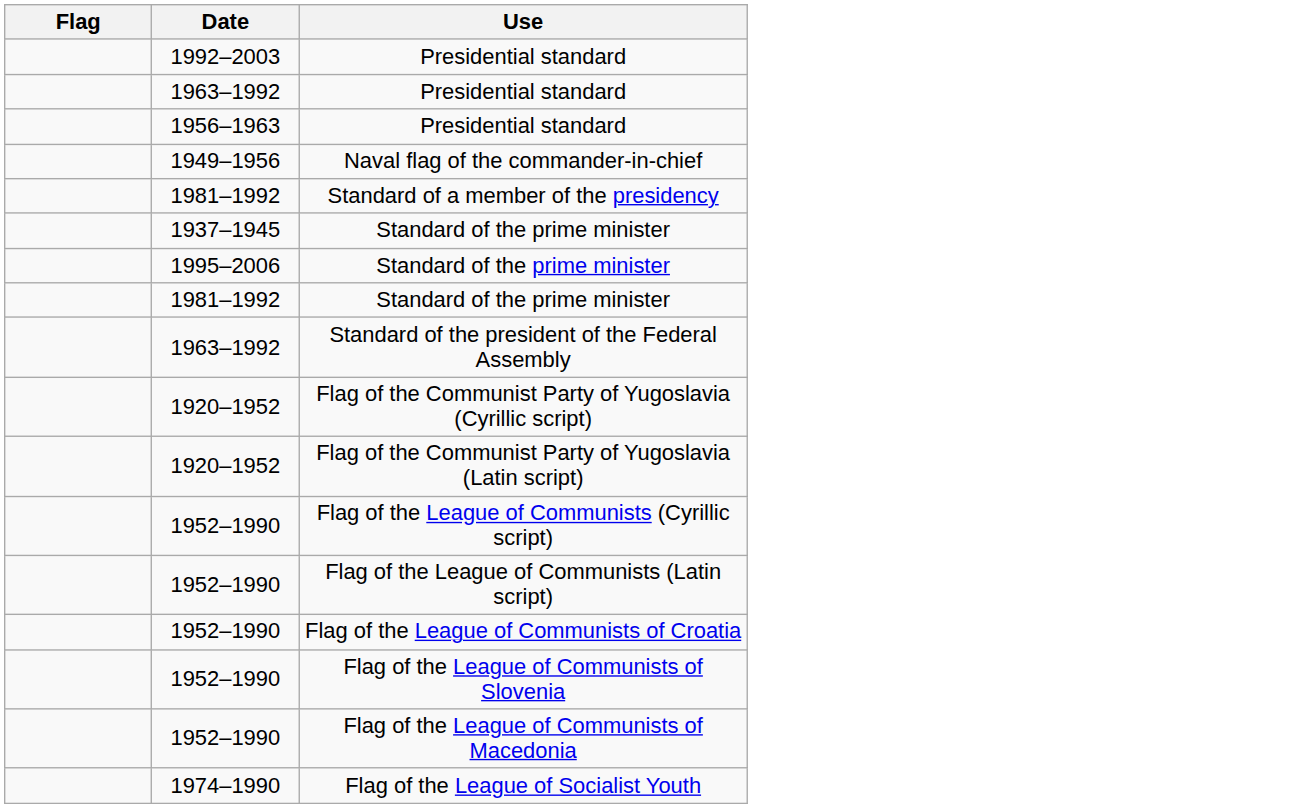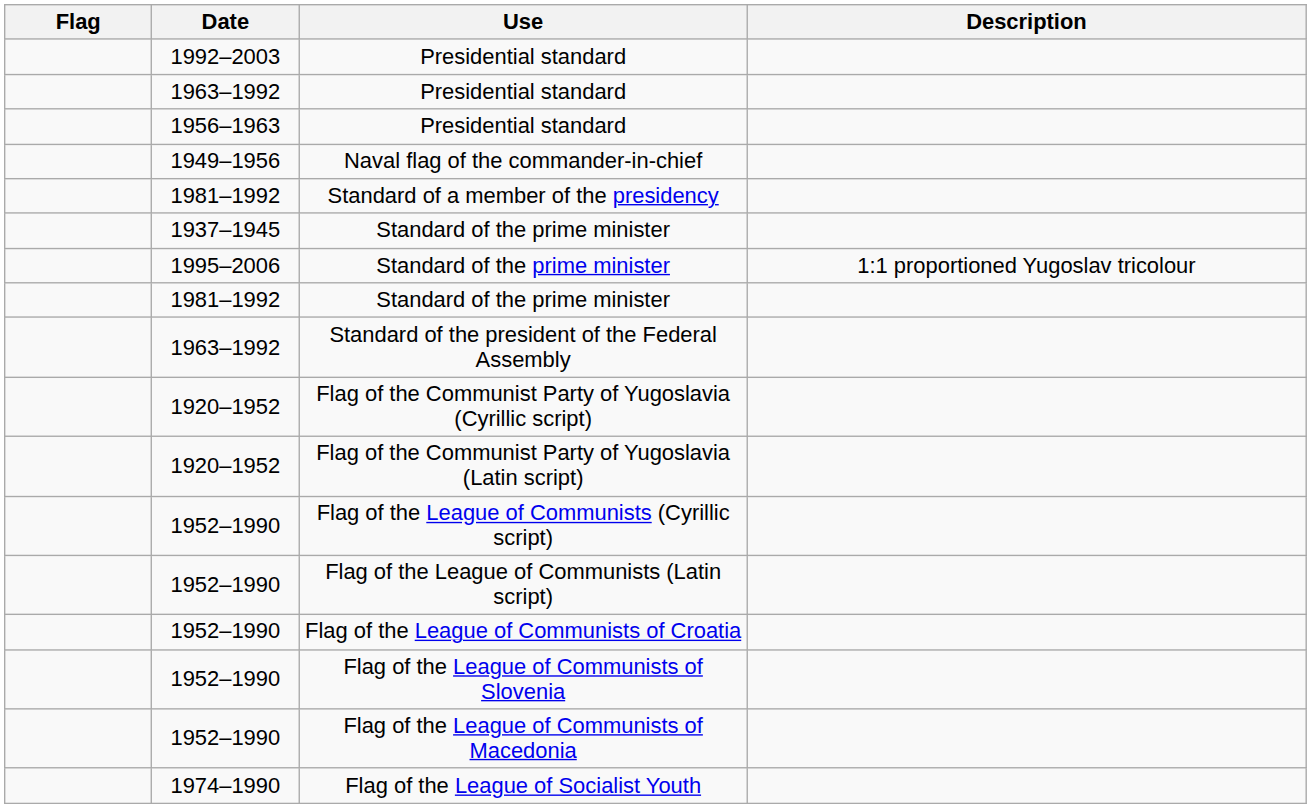+ column: Description | 1:1 proportioned Yugoslav tricolour
